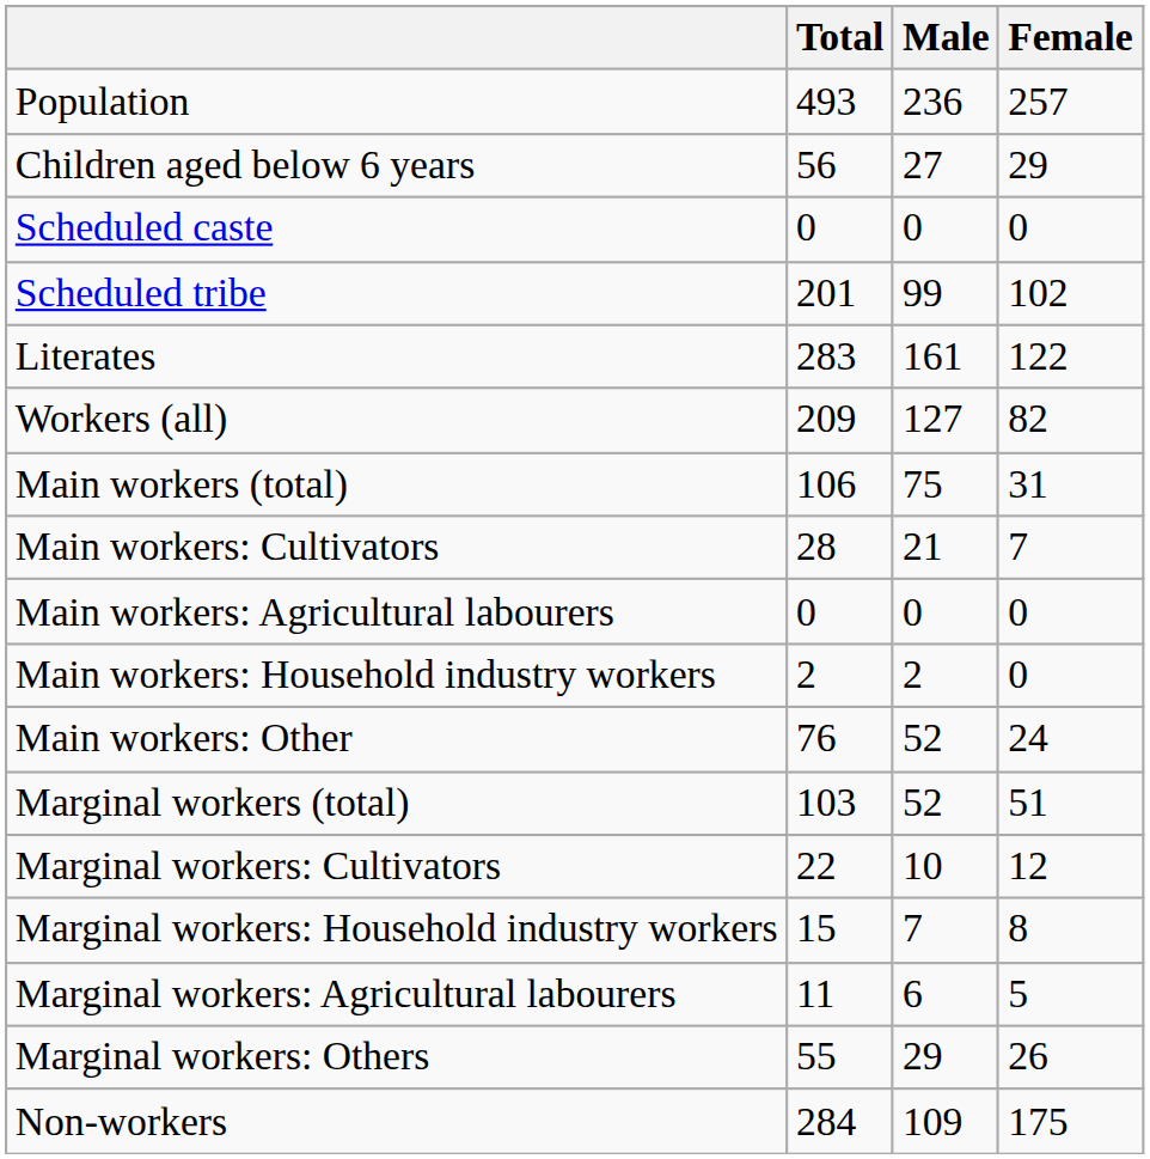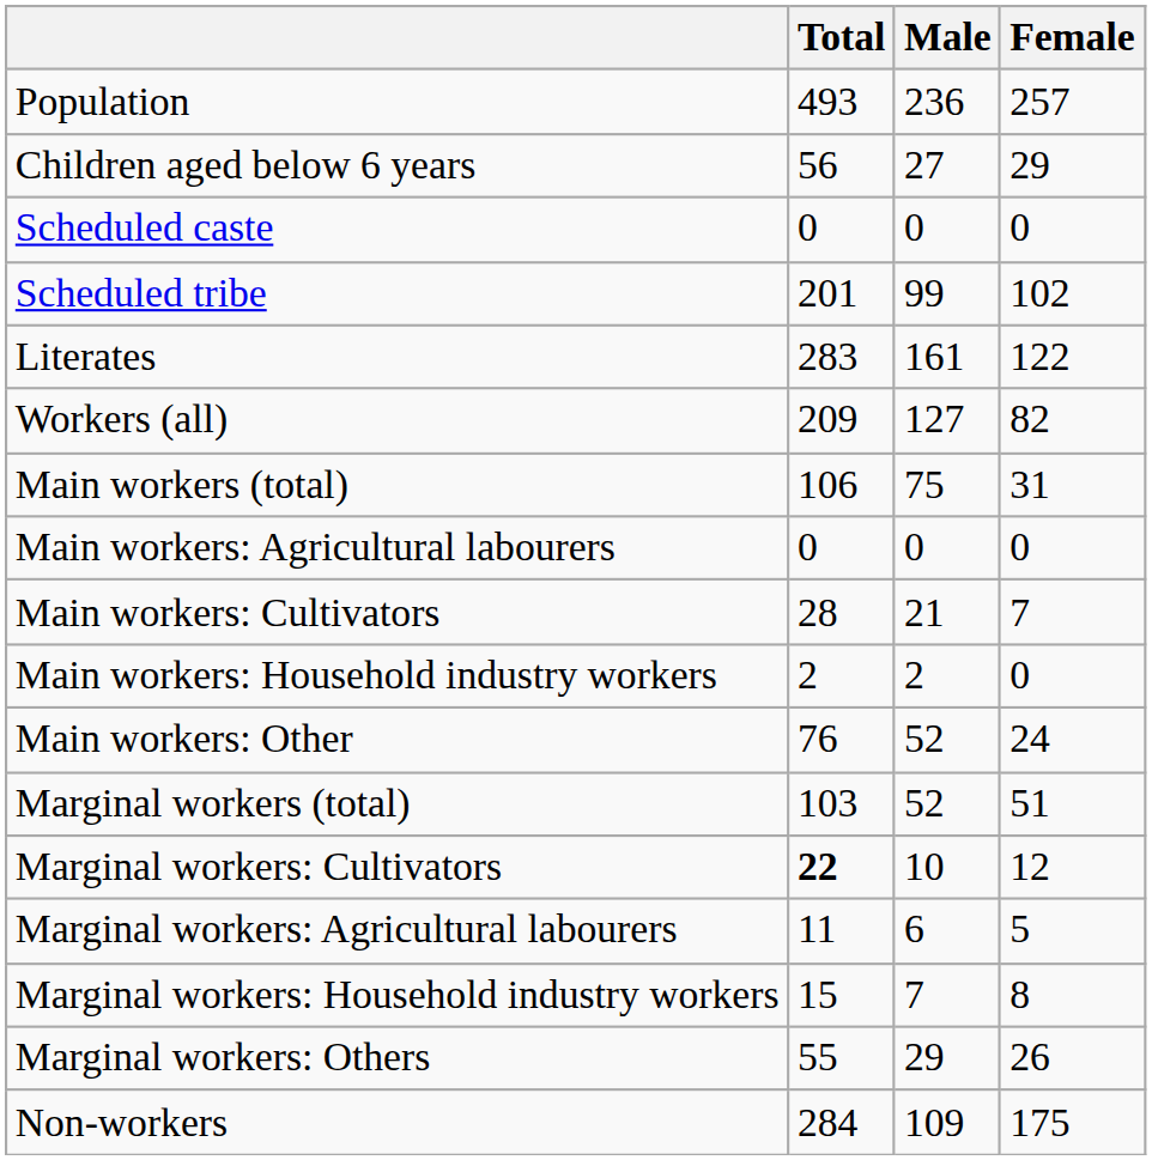rows swapped: Main workers: Cultivators <-> Main workers: Agricultural labourers
Marginal workers: Cultivators | Total: normal -> bold
rows swapped: Marginal workers: Agricultural labourers <-> Marginal workers: Household industry workers
